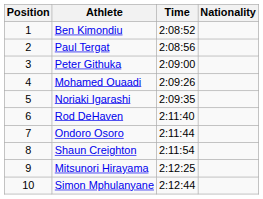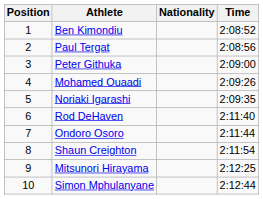columns swapped: Nationality <-> Time
